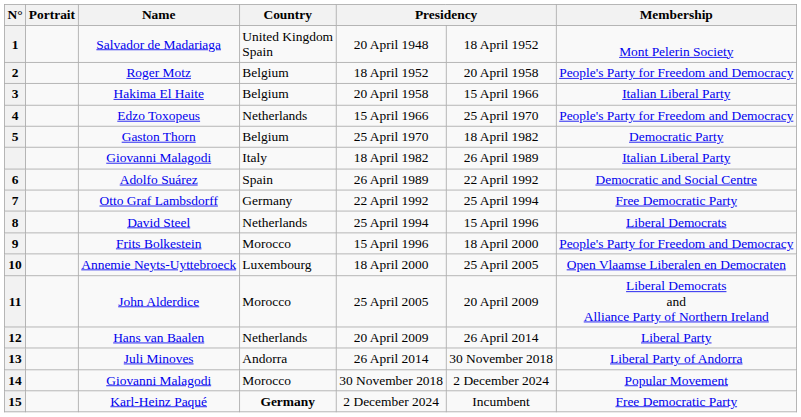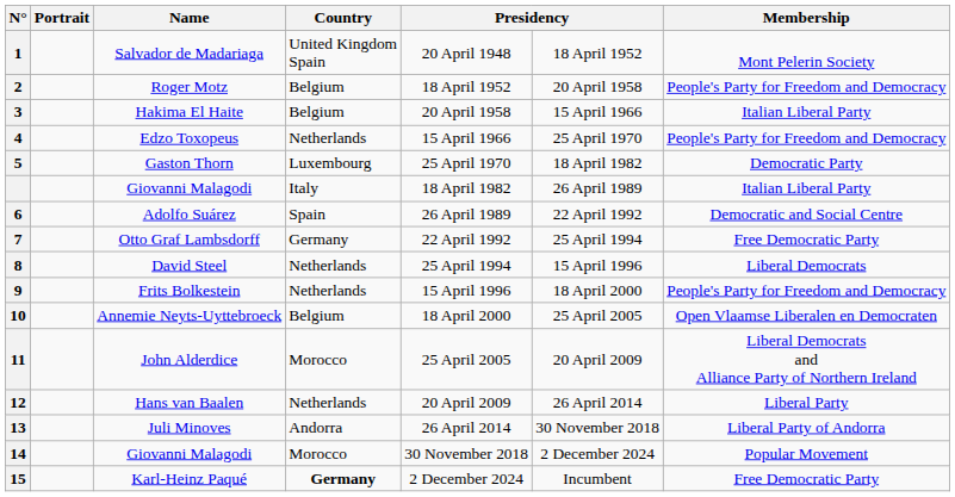5 | Country: Belgium -> Luxembourg
9 | Country: Morocco -> Netherlands
10 | Country: Luxembourg -> Belgium
